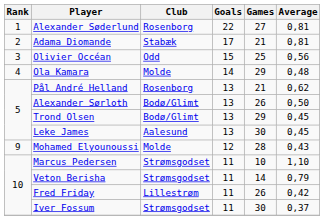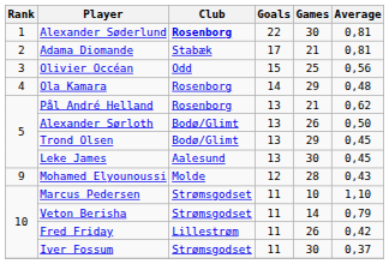Alexander Søderlund | Club: normal -> bold
Alexander Søderlund | Games: 27 -> 30
Ola Kamara | Club: Molde -> Rosenborg
